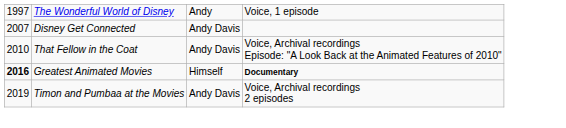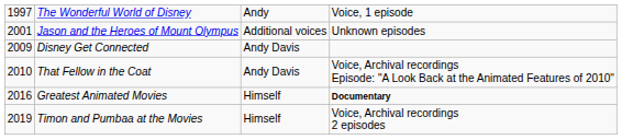+ row: 2001 | Jason and the Heroes of Mount Olympus | Additional voices | Unknown episodes
Disney Get Connected | column 1: 2007 -> 2009
Greatest Animated Movies | column 1: bold -> normal
Timon and Pumbaa at the Movies | column 3: Andy Davis -> Himself
